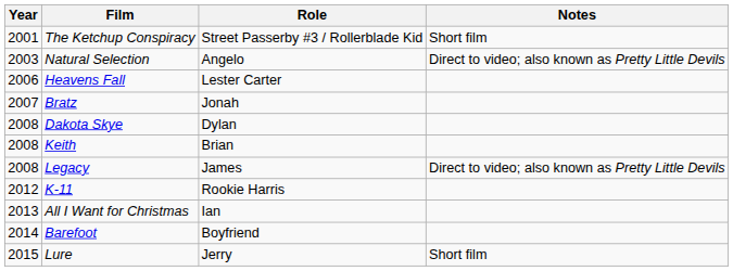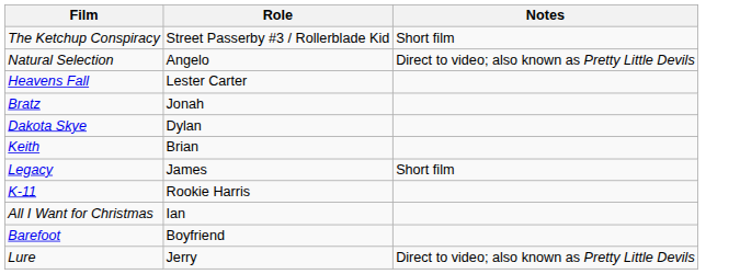- column: Year | 2001 | 2003 | 2006 | 2007 | 2008 | 2008 | 2008 | 2012 | 2013 | 2014 | 2015
Legacy | Notes: Direct to video; also known as Pretty Little Devils -> Short film
Lure | Notes: Short film -> Direct to video; also known as Pretty Little Devils
